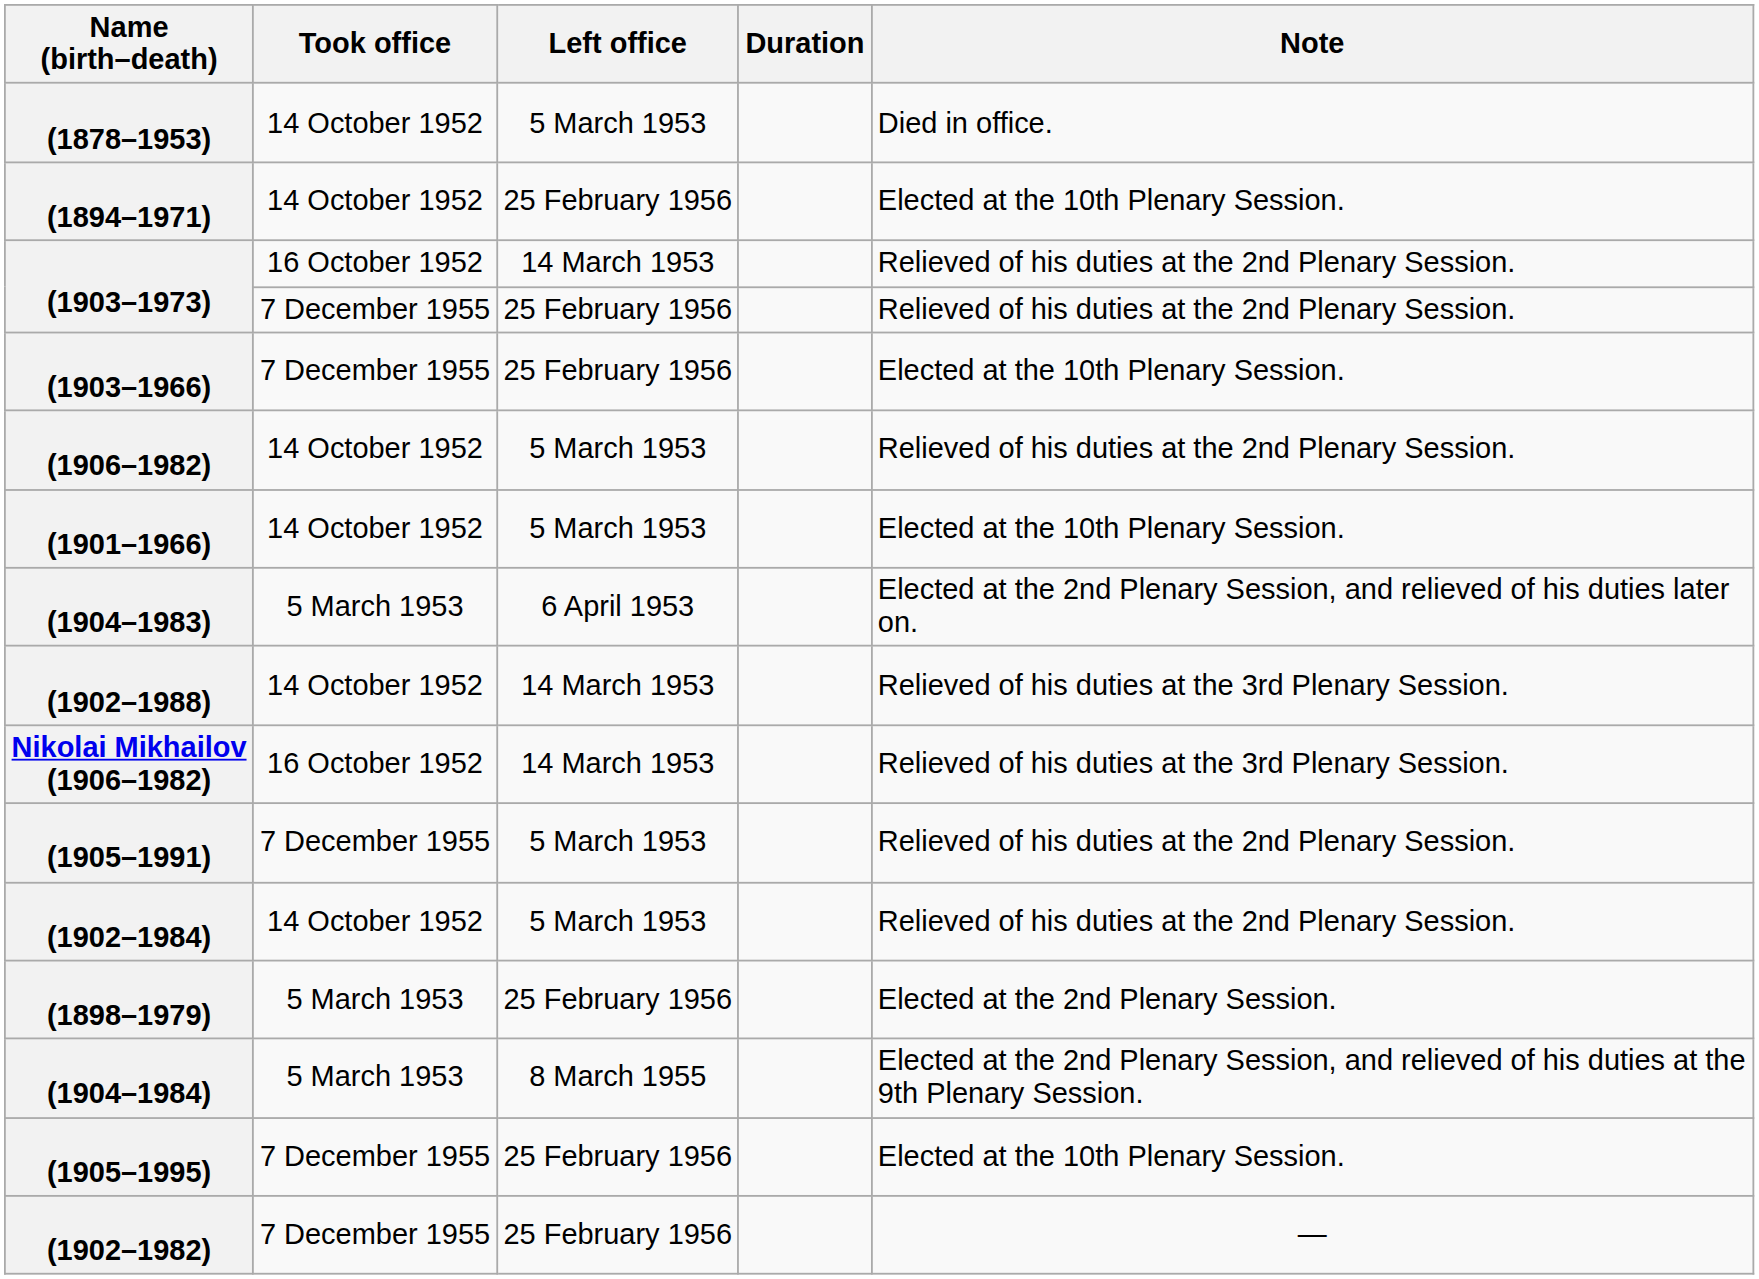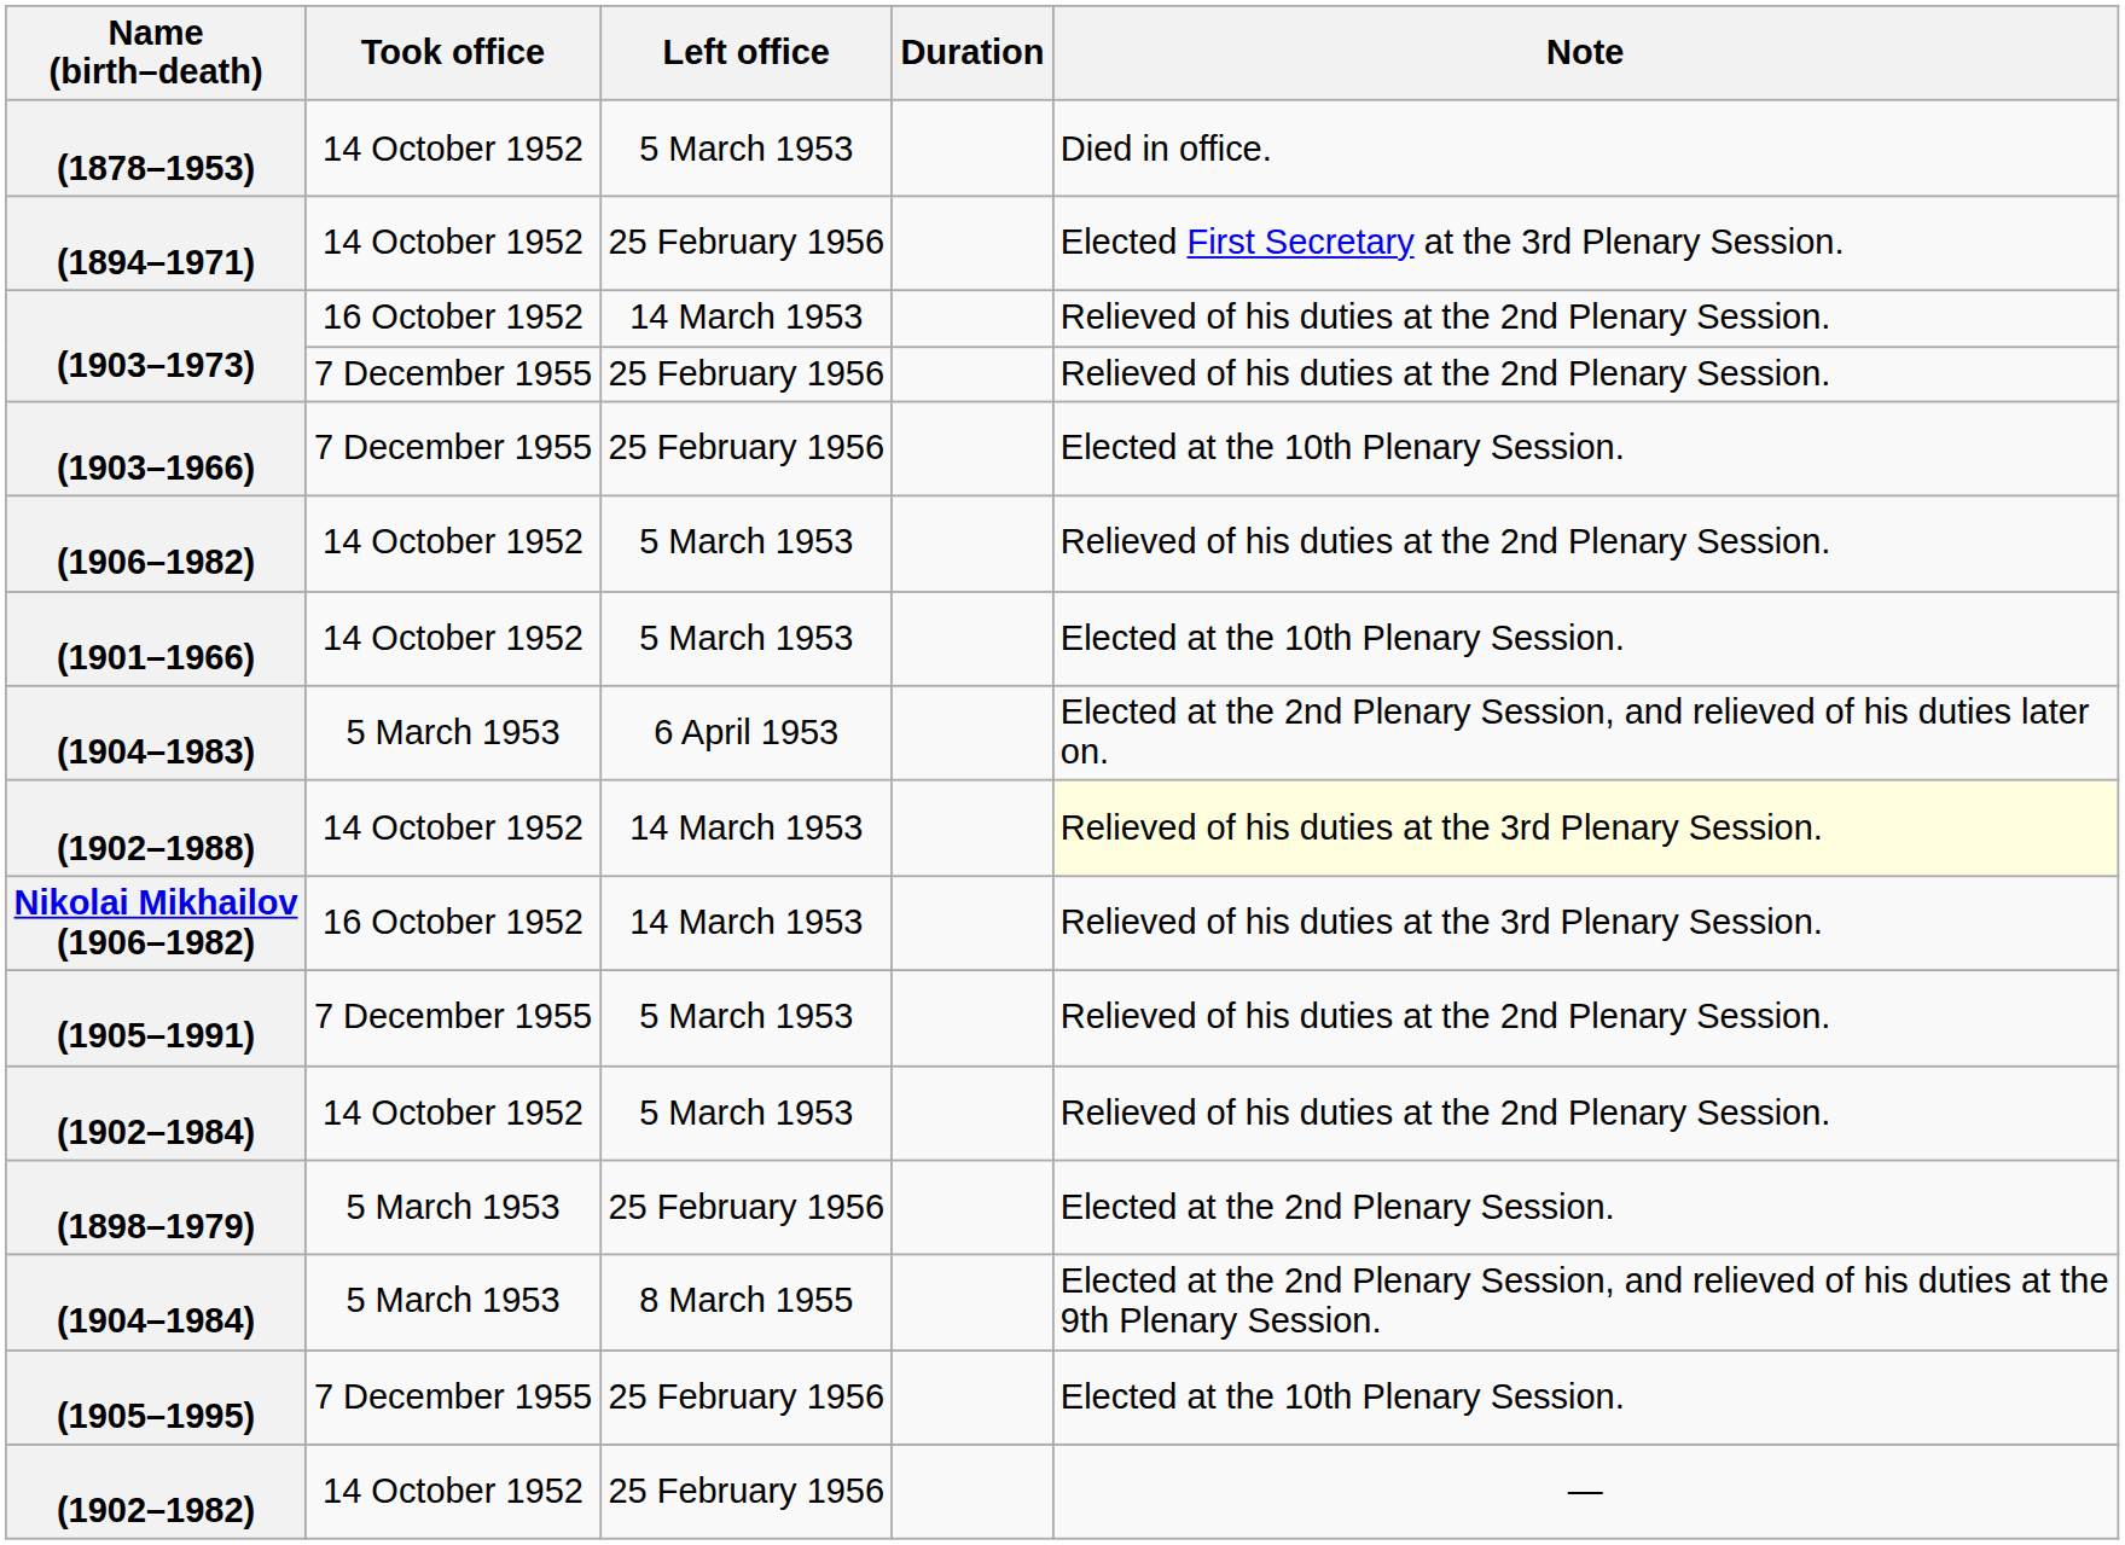(1894–1971) | Note: Elected at the 10th Plenary Session. -> Elected First Secretary at the 3rd Plenary Session.
(1902–1988) | Note: no background -> lightyellow background
(1902–1982) | Took office: 7 December 1955 -> 14 October 1952
